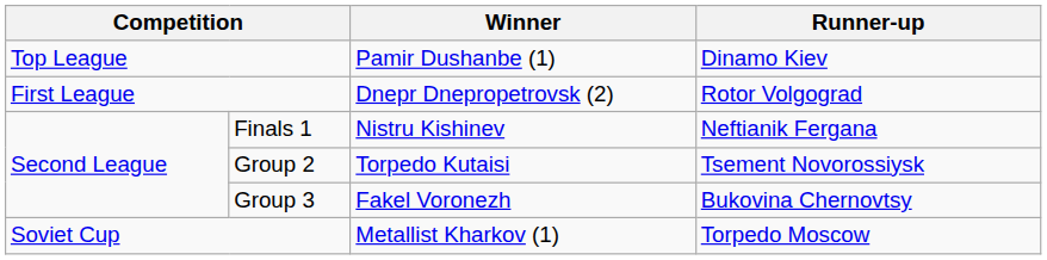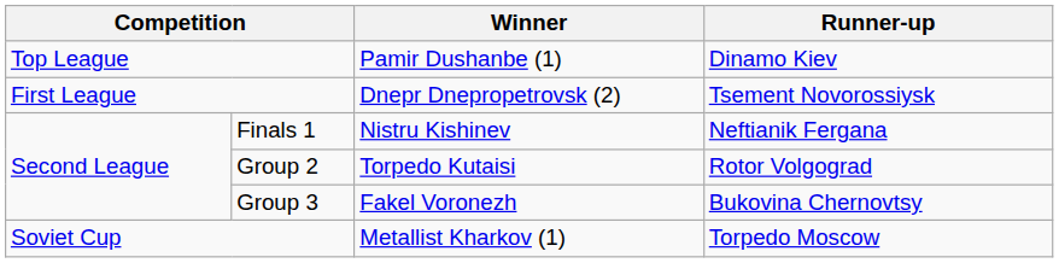First League | Runner-up: Rotor Volgograd -> Tsement Novorossiysk
Group 2 | Runner-up: Tsement Novorossiysk -> Rotor Volgograd
